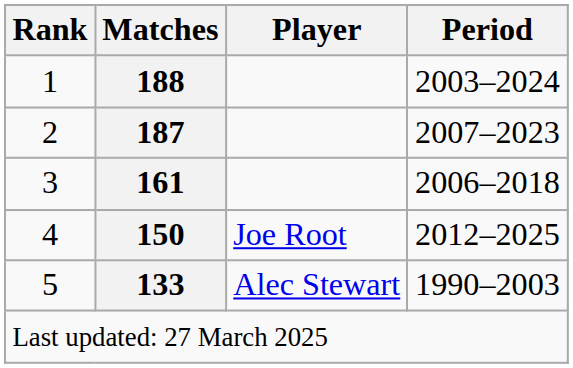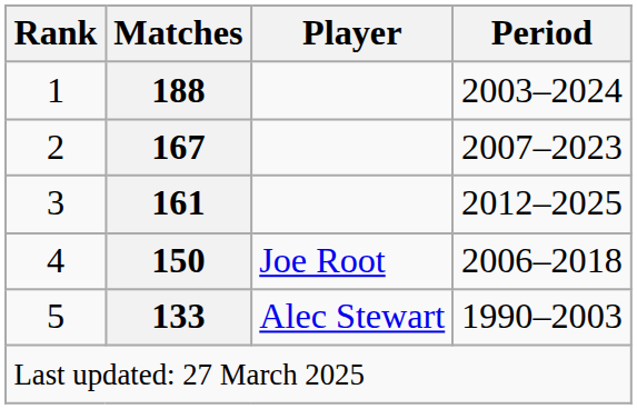2 | Matches: 187 -> 167
3 | Period: 2006–2018 -> 2012–2025
4 | Period: 2012–2025 -> 2006–2018
